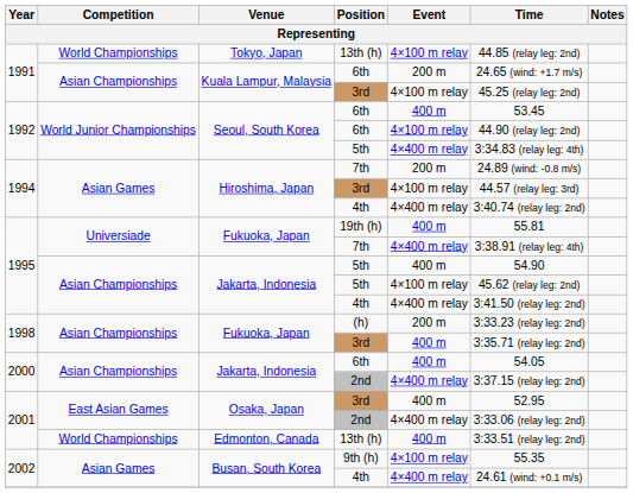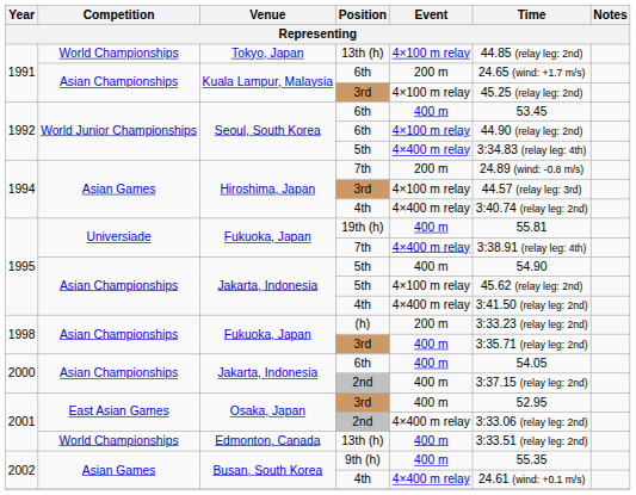Jakarta, Indonesia / 2nd | Event: 4×400 m relay -> 400 m
9th (h) | Event: 4×100 m relay -> 400 m
